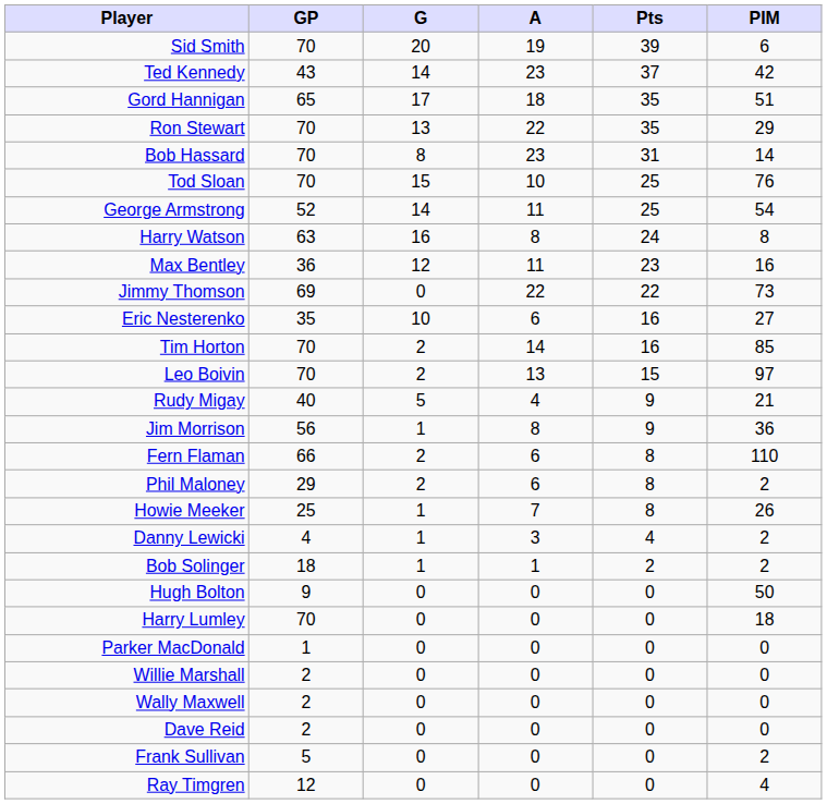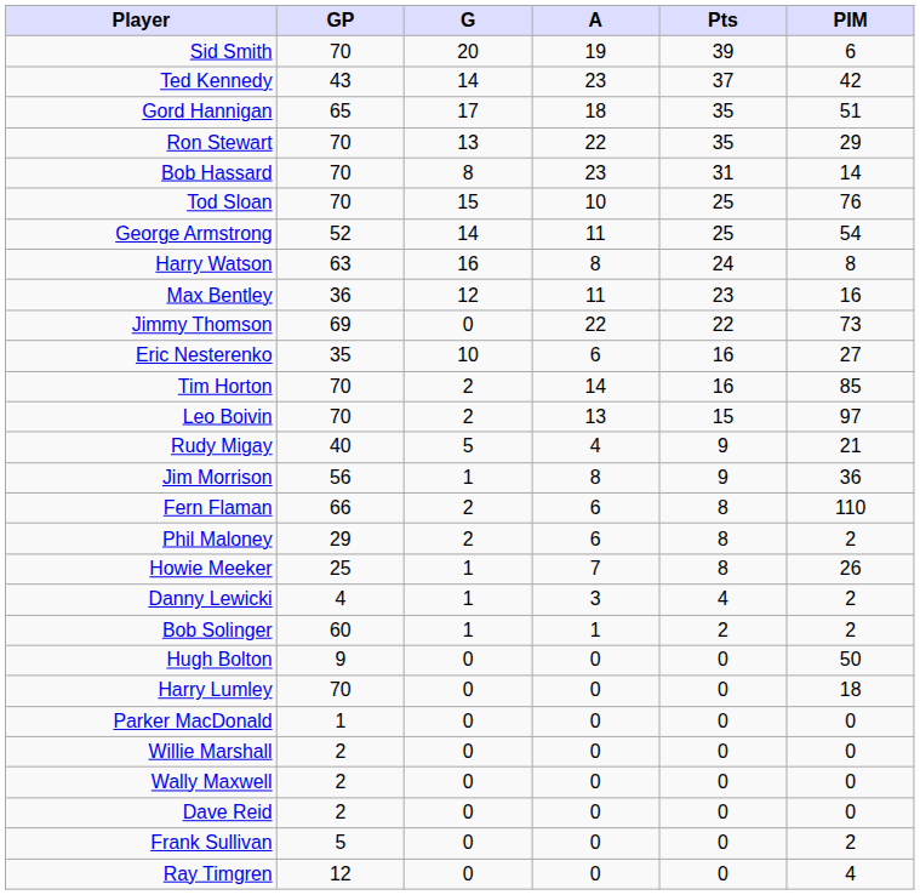Bob Solinger | GP: 18 -> 60
